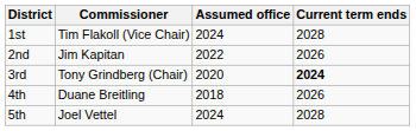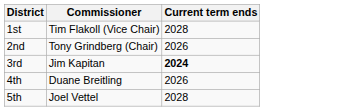- column: Assumed office | 2024 | 2022 | 2020 | 2018 | 2024
2nd | Commissioner: Jim Kapitan -> Tony Grindberg (Chair)
3rd | Commissioner: Tony Grindberg (Chair) -> Jim Kapitan
